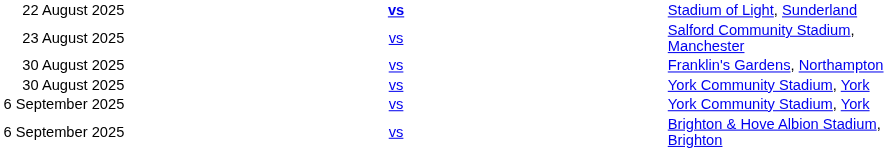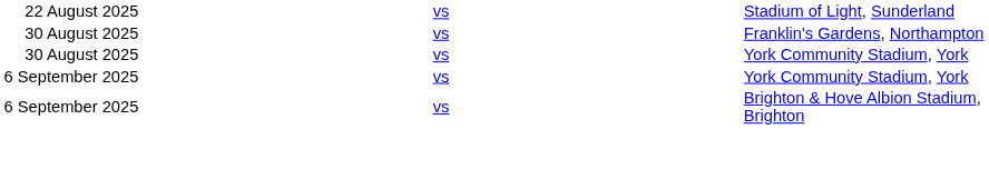22 August 2025 | column 3: bold -> normal
- row: 23 August 2025 | vs | Salford Community Stadium, Manchester
